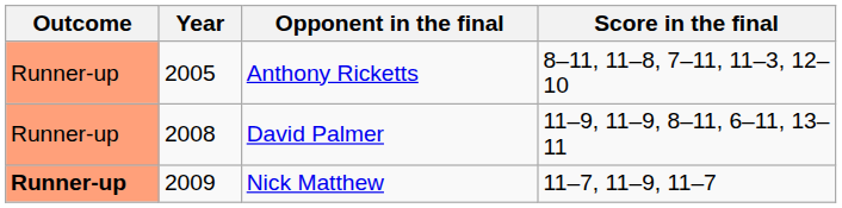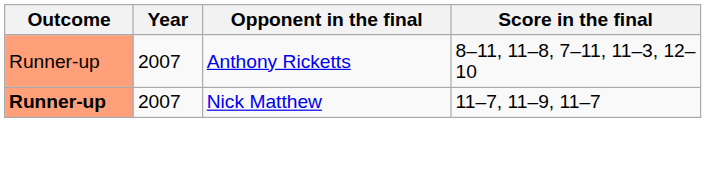Anthony Ricketts | Year: 2005 -> 2007
- row: Runner-up | 2008 | David Palmer | 11–9, 11–9, 8–11, 6–11, 13–11
Nick Matthew | Year: 2009 -> 2007
